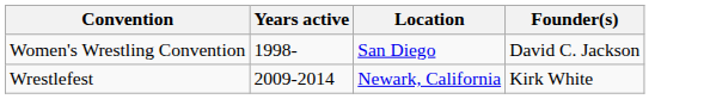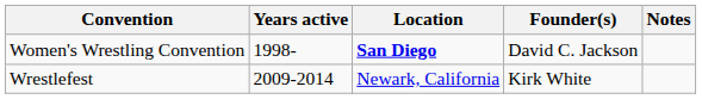+ column: Notes
Women's Wrestling Convention | Location: normal -> bold
